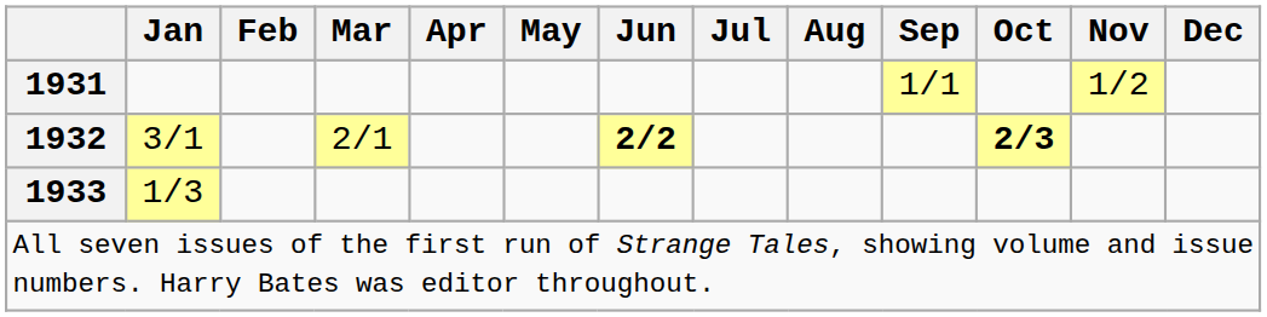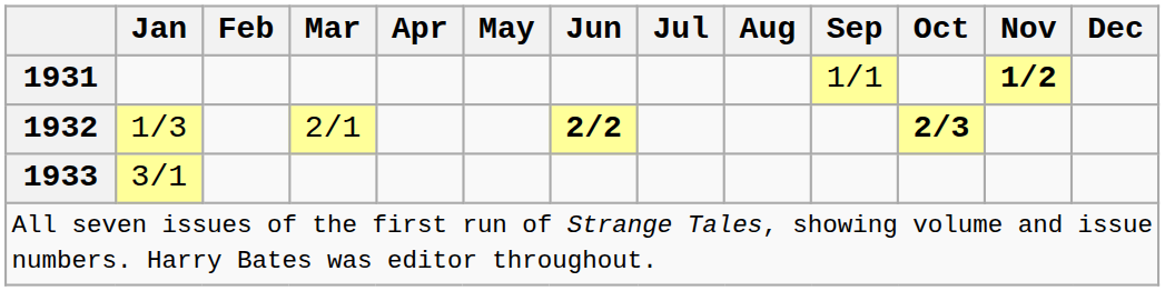1931 | Nov: normal -> bold
1932 | Jan: 3/1 -> 1/3
1933 | Jan: 1/3 -> 3/1
